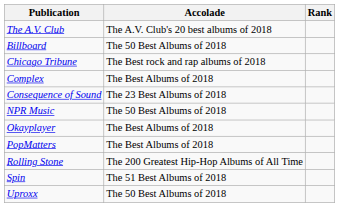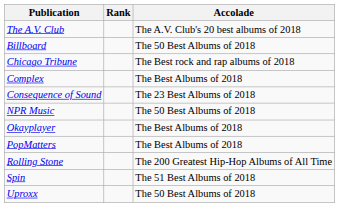columns swapped: Accolade <-> Rank
